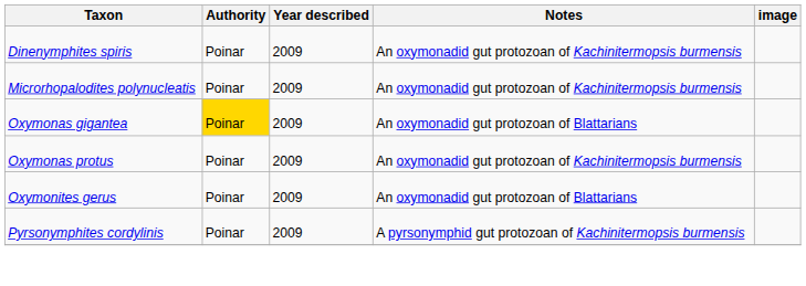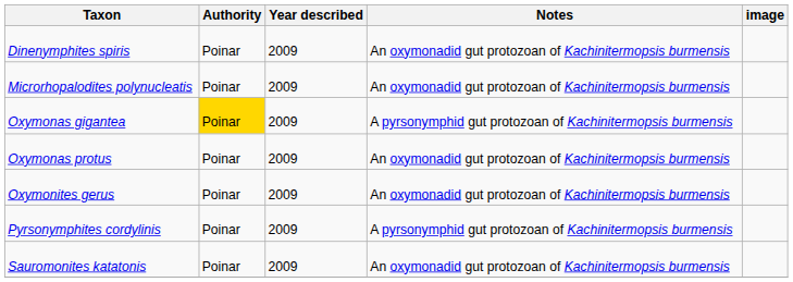Oxymonas gigantea | Notes: An oxymonadid gut protozoan of Blattarians -> A pyrsonymphid gut protozoan of Kachinitermopsis burmensis
Oxymonites gerus | Notes: An oxymonadid gut protozoan of Blattarians -> An oxymonadid gut protozoan of Kachinitermopsis burmensis
+ row: Sauromonites katatonis | Poinar | 2009 | An oxymonadid gut protozoan of Kachinitermopsis burmensis
